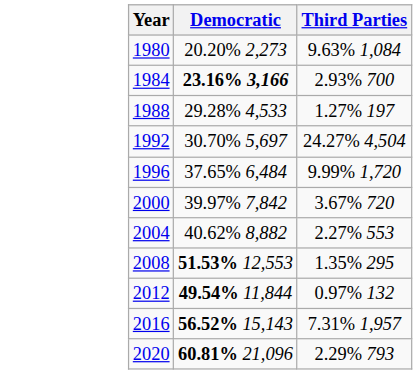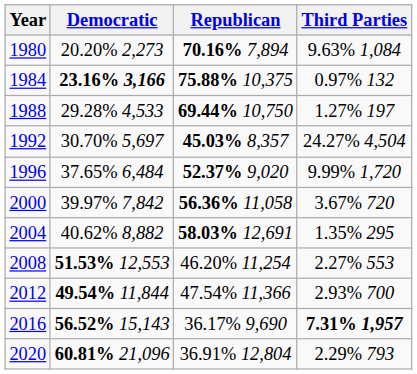+ column: Republican | 70.16% 7,894 | 75.88% 10,375 | 69.44% 10,750 | 45.03% 8,357 | 52.37% 9,020 | 56.36% 11,058 | 58.03% 12,691 | 46.20% 11,254 | 47.54% 11,366 | 36.17% 9,690 | 36.91% 12,804
1984 | Third Parties: 2.93% 700 -> 0.97% 132
2004 | Third Parties: 2.27% 553 -> 1.35% 295
2008 | Third Parties: 1.35% 295 -> 2.27% 553
2012 | Third Parties: 0.97% 132 -> 2.93% 700
2016 | Third Parties: normal -> bold
